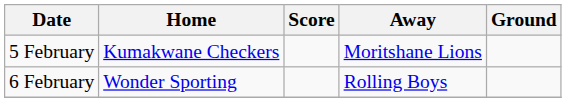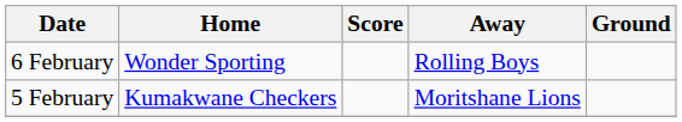rows swapped: 5 February <-> 6 February
